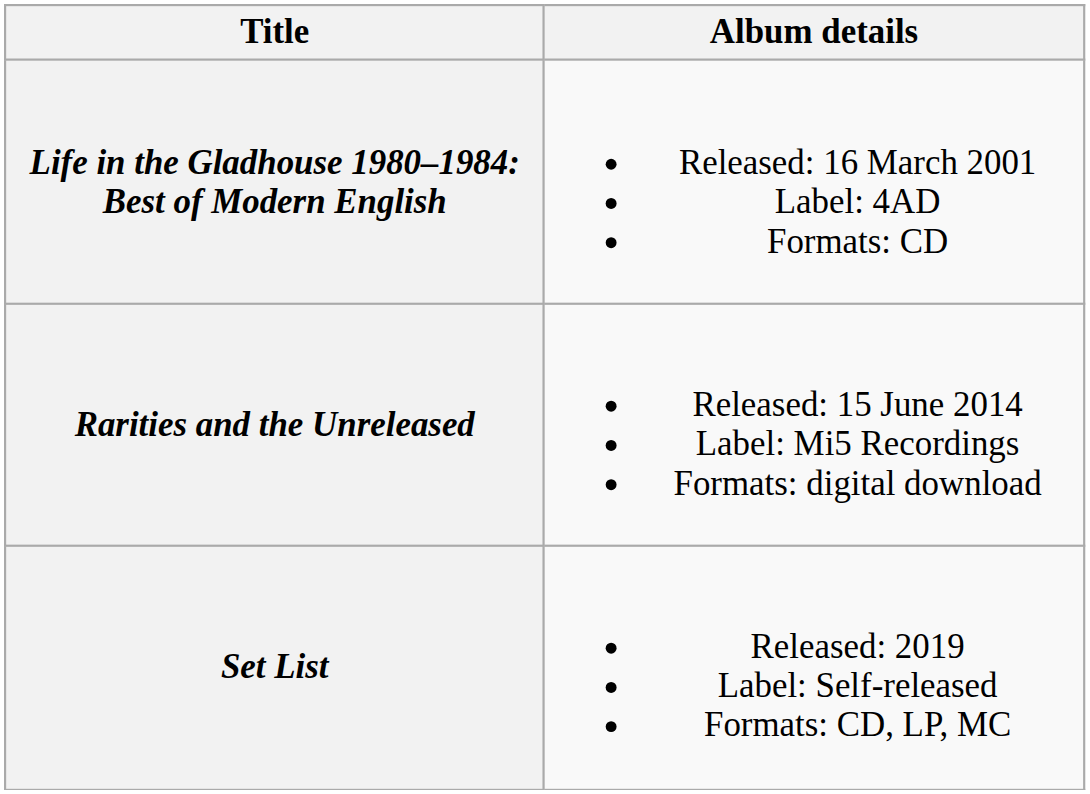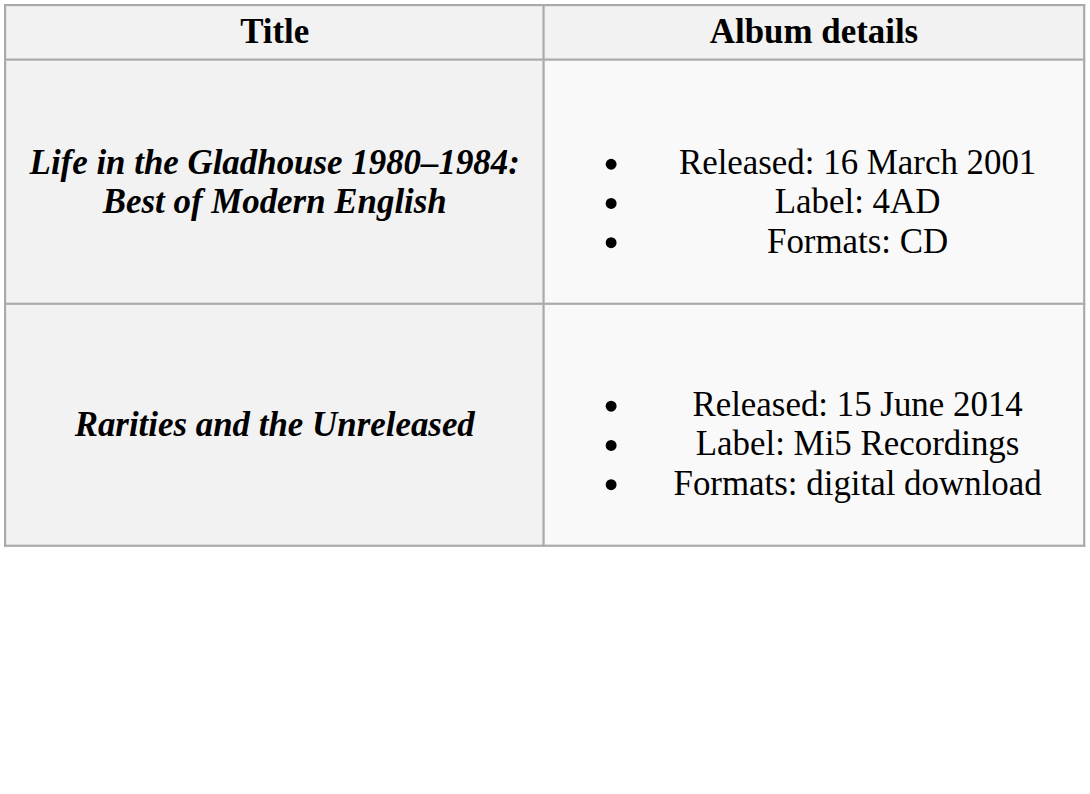- row: Set List | Released: 2019 Label: Self-released Formats: CD, LP, MC
